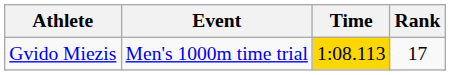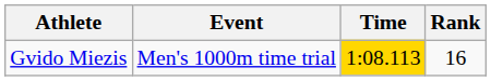Gvido Miezis | Rank: 17 -> 16
